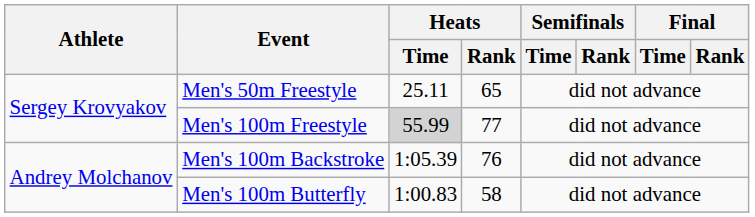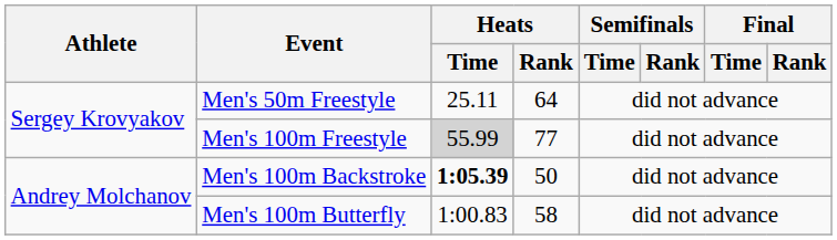Men's 50m Freestyle | Heats / Rank: 65 -> 64
Men's 100m Backstroke | Heats / Time: normal -> bold
Men's 100m Backstroke | Heats / Rank: 76 -> 50
